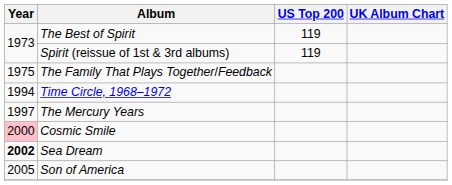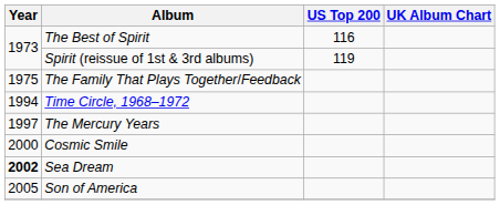The Best of Spirit | US Top 200: 119 -> 116
Cosmic Smile | Year: pink background -> no background
